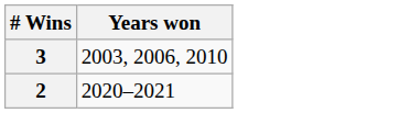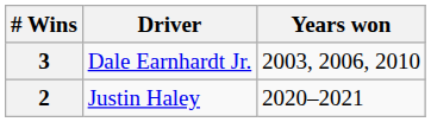+ column: Driver | Dale Earnhardt Jr. | Justin Haley
